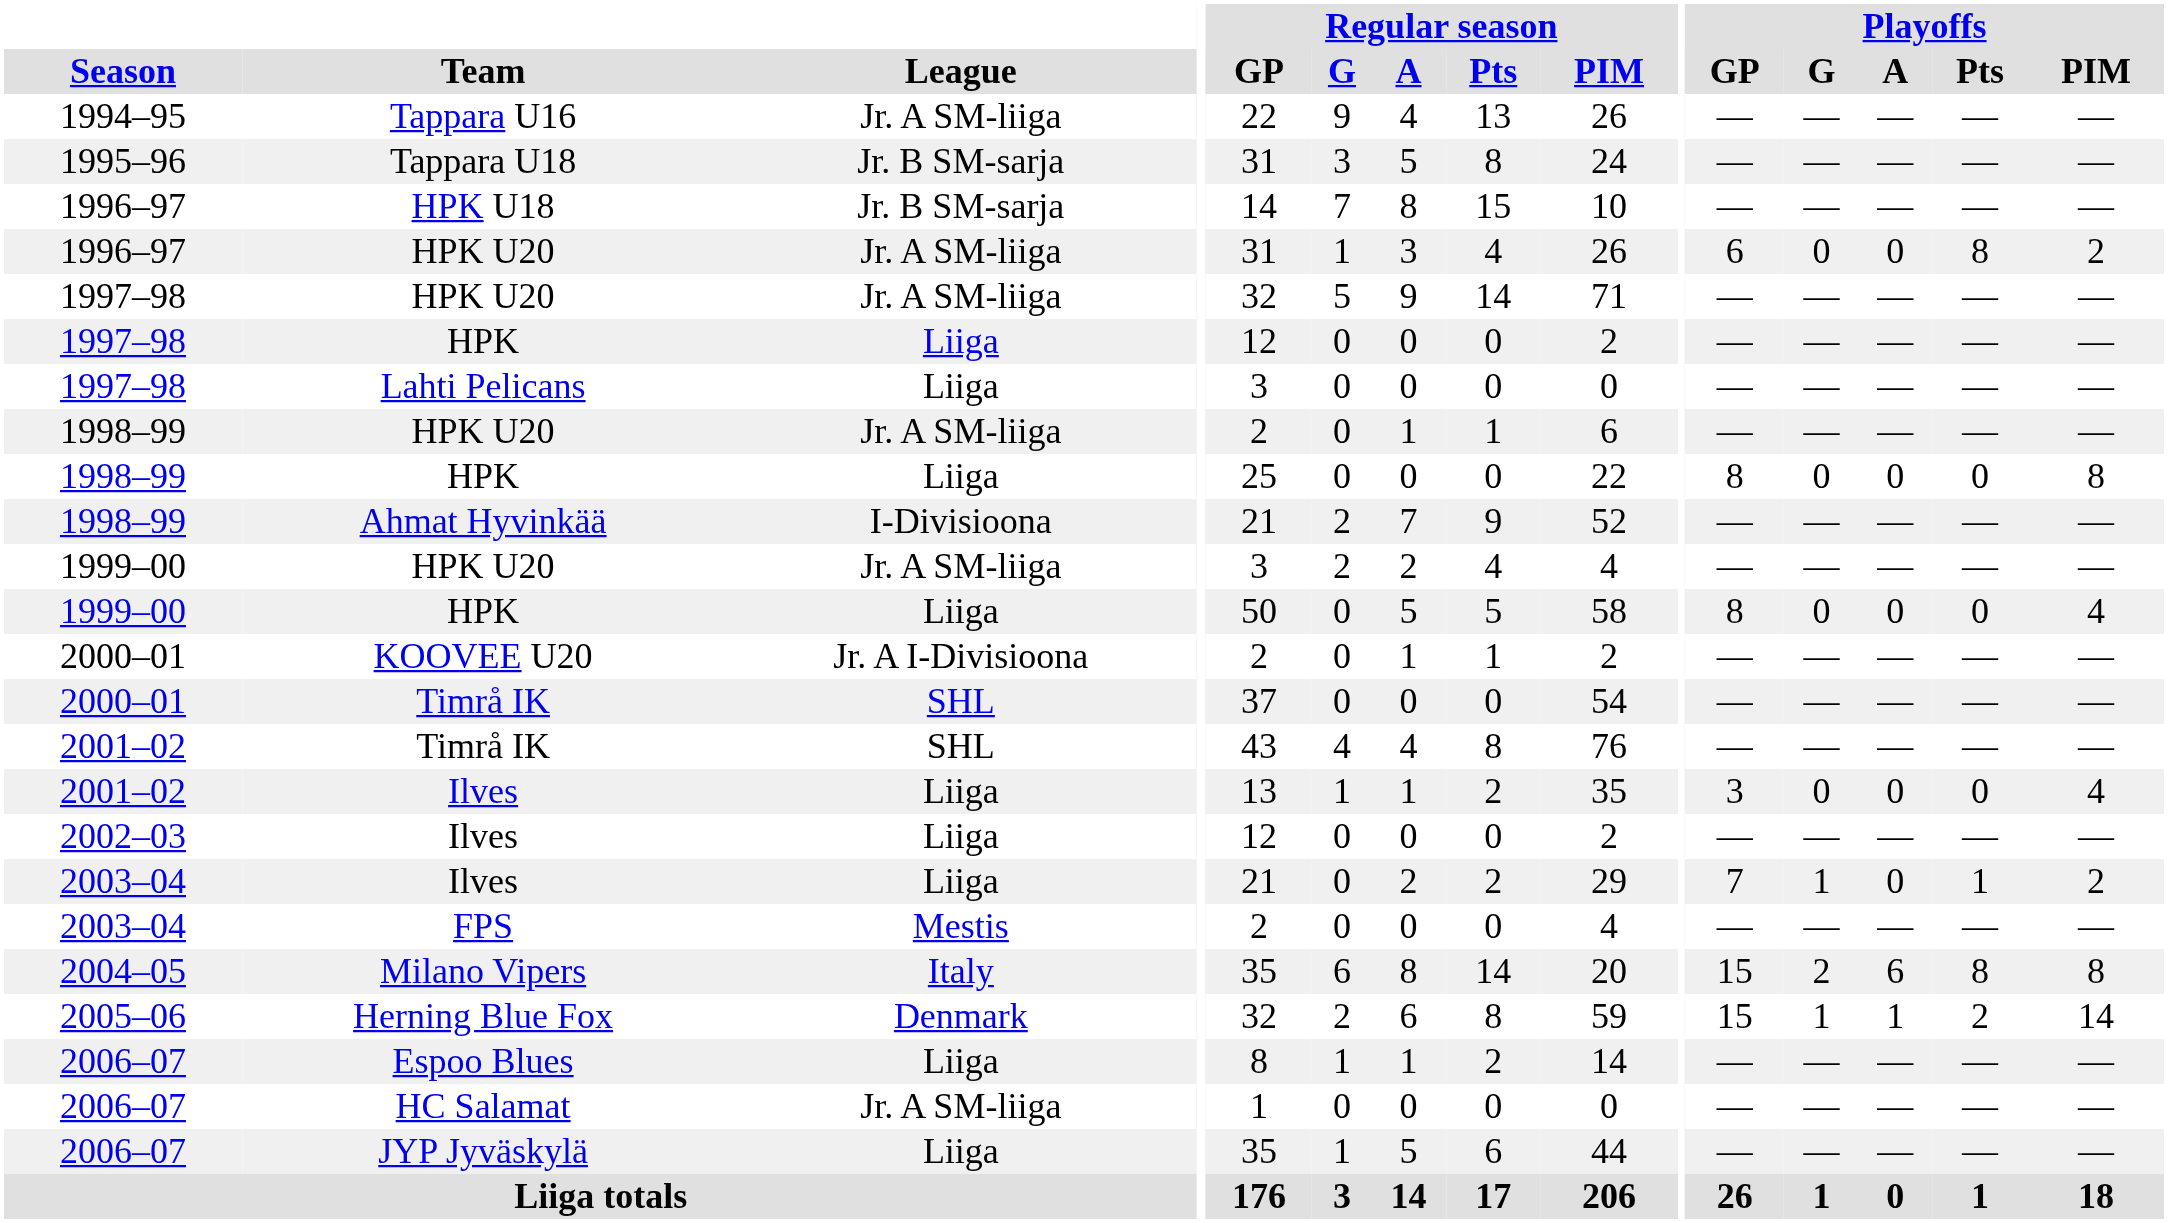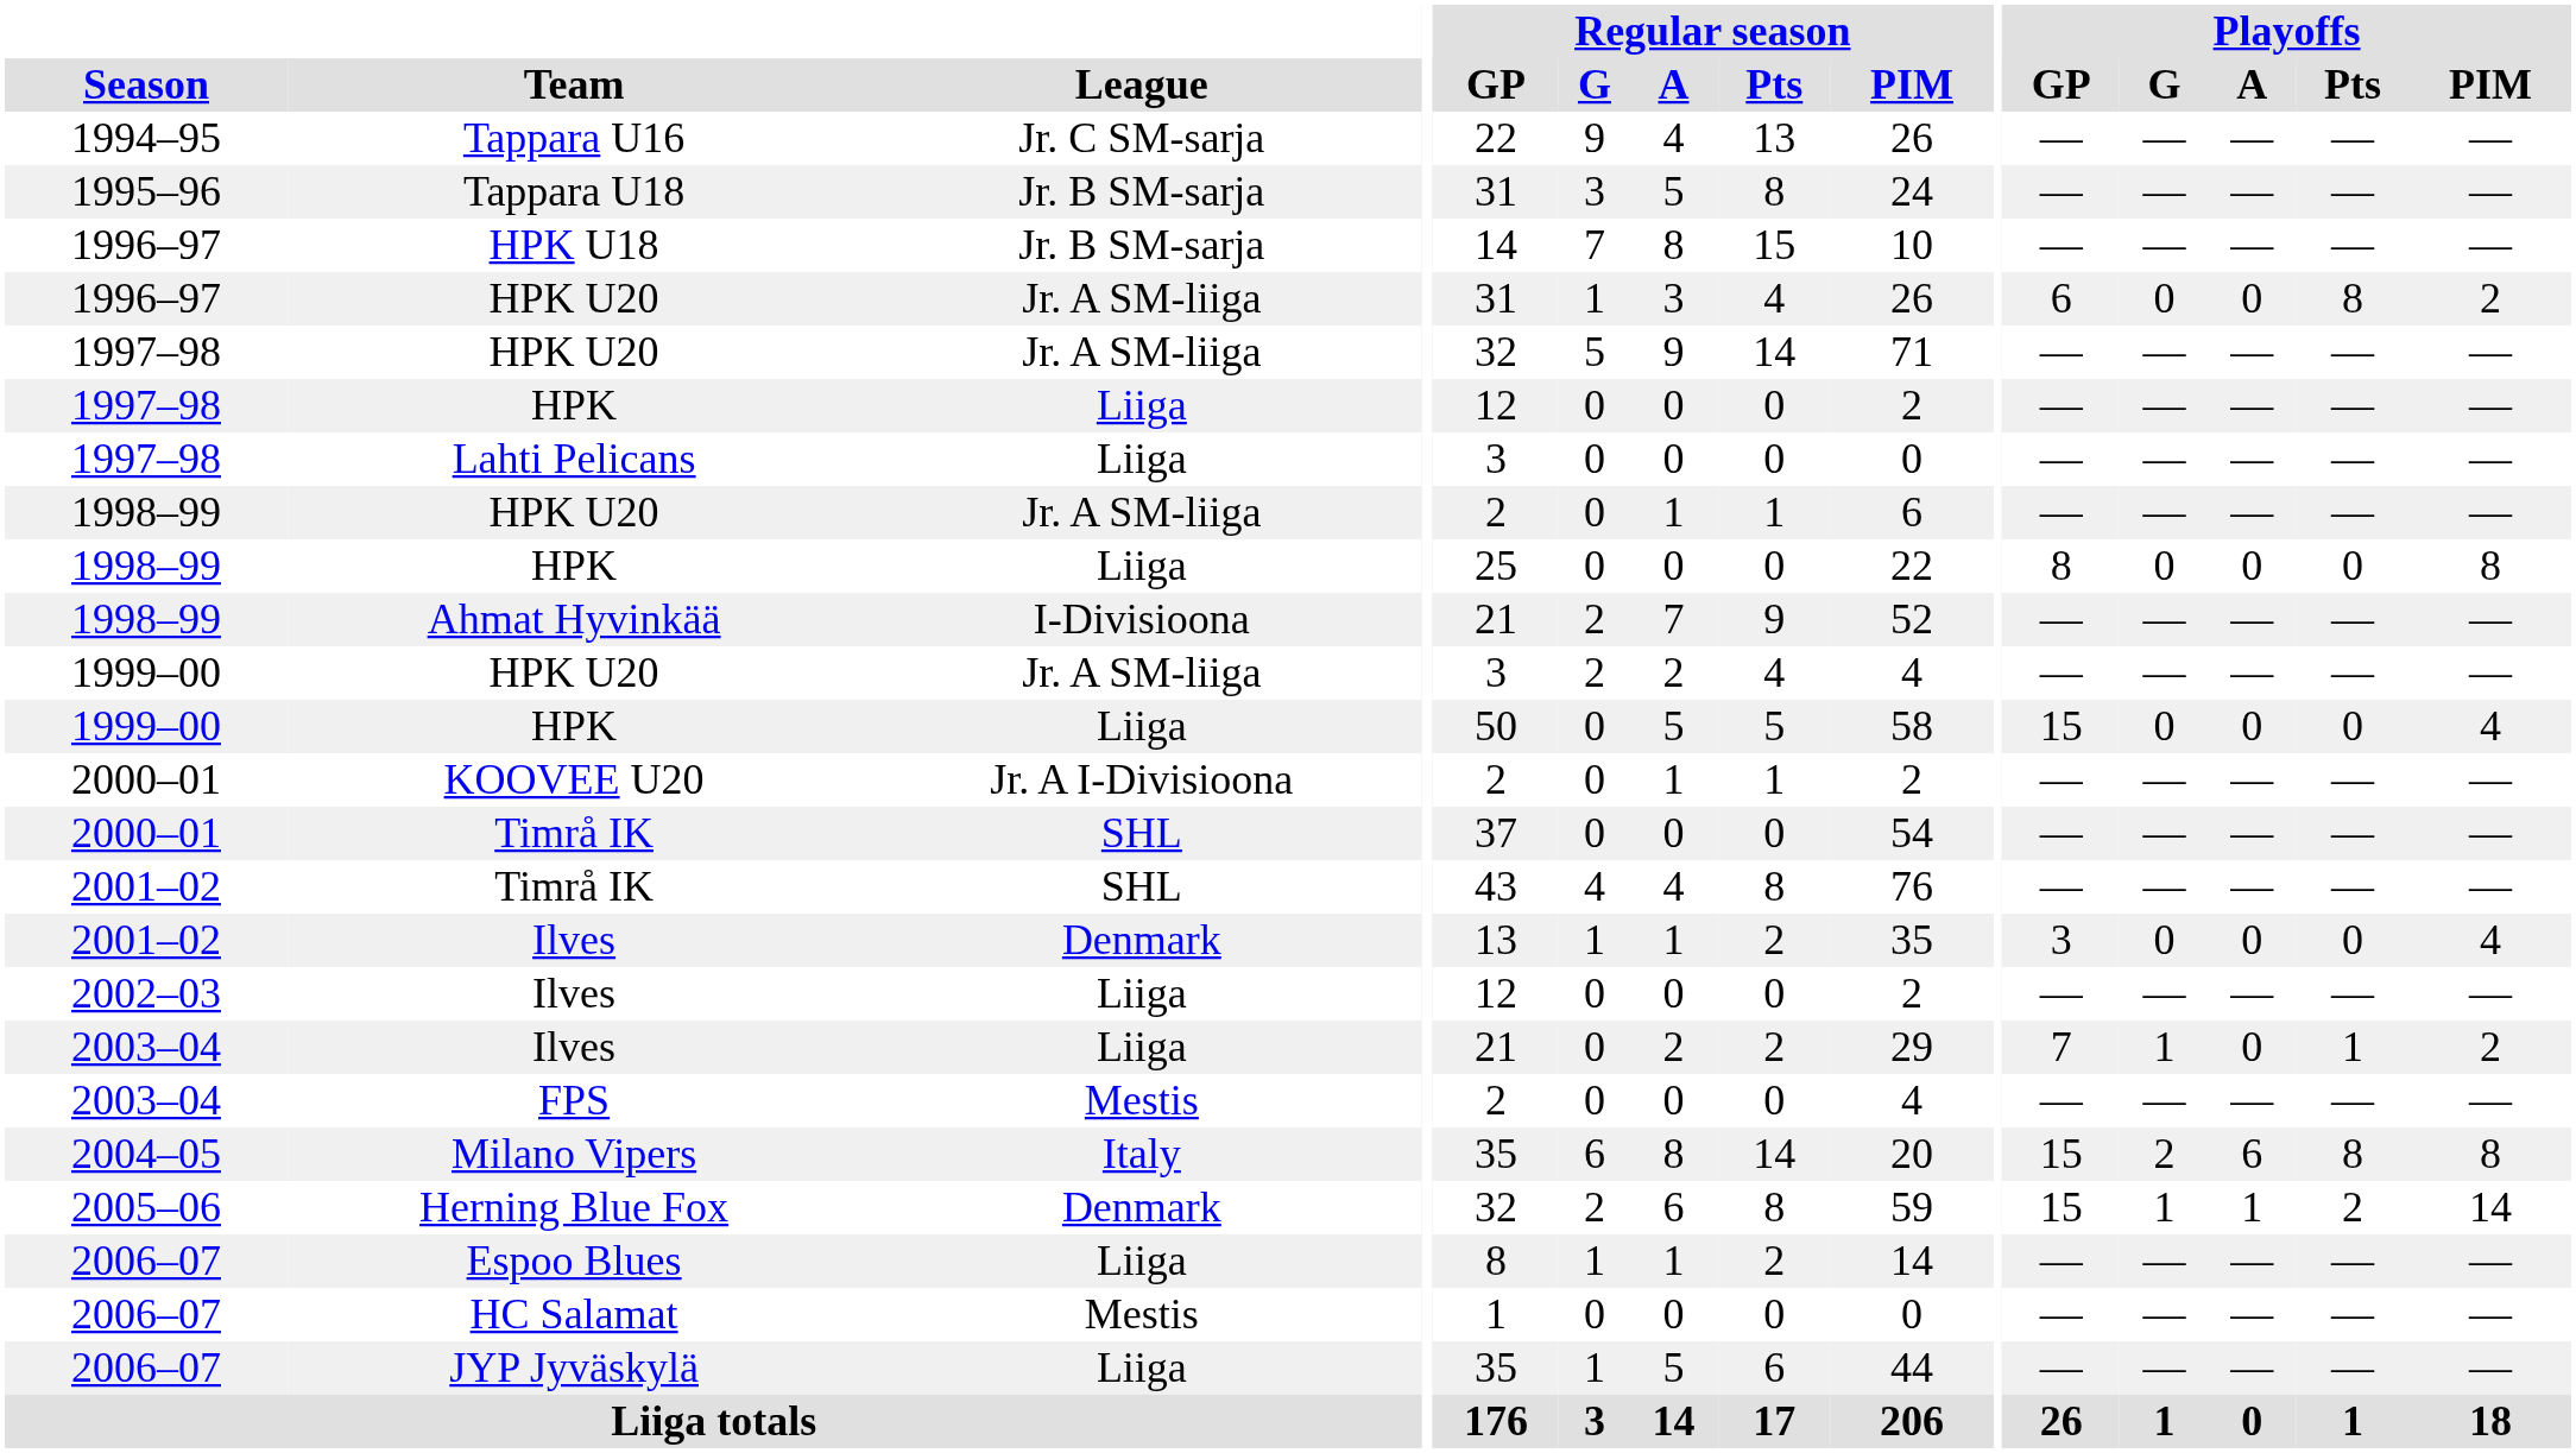Tappara U16 | League: Jr. A SM-liiga -> Jr. C SM-sarja
1999–00 / HPK | Playoffs / GP: 8 -> 15
2001–02 / Ilves | League: Liiga -> Denmark
HC Salamat | League: Jr. A SM-liiga -> Mestis
